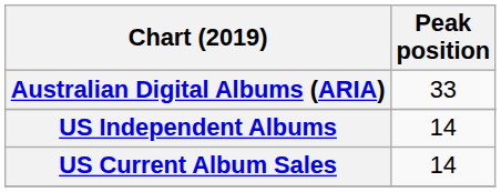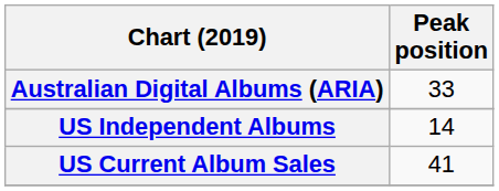US Current Album Sales | Peak position: 14 -> 41
